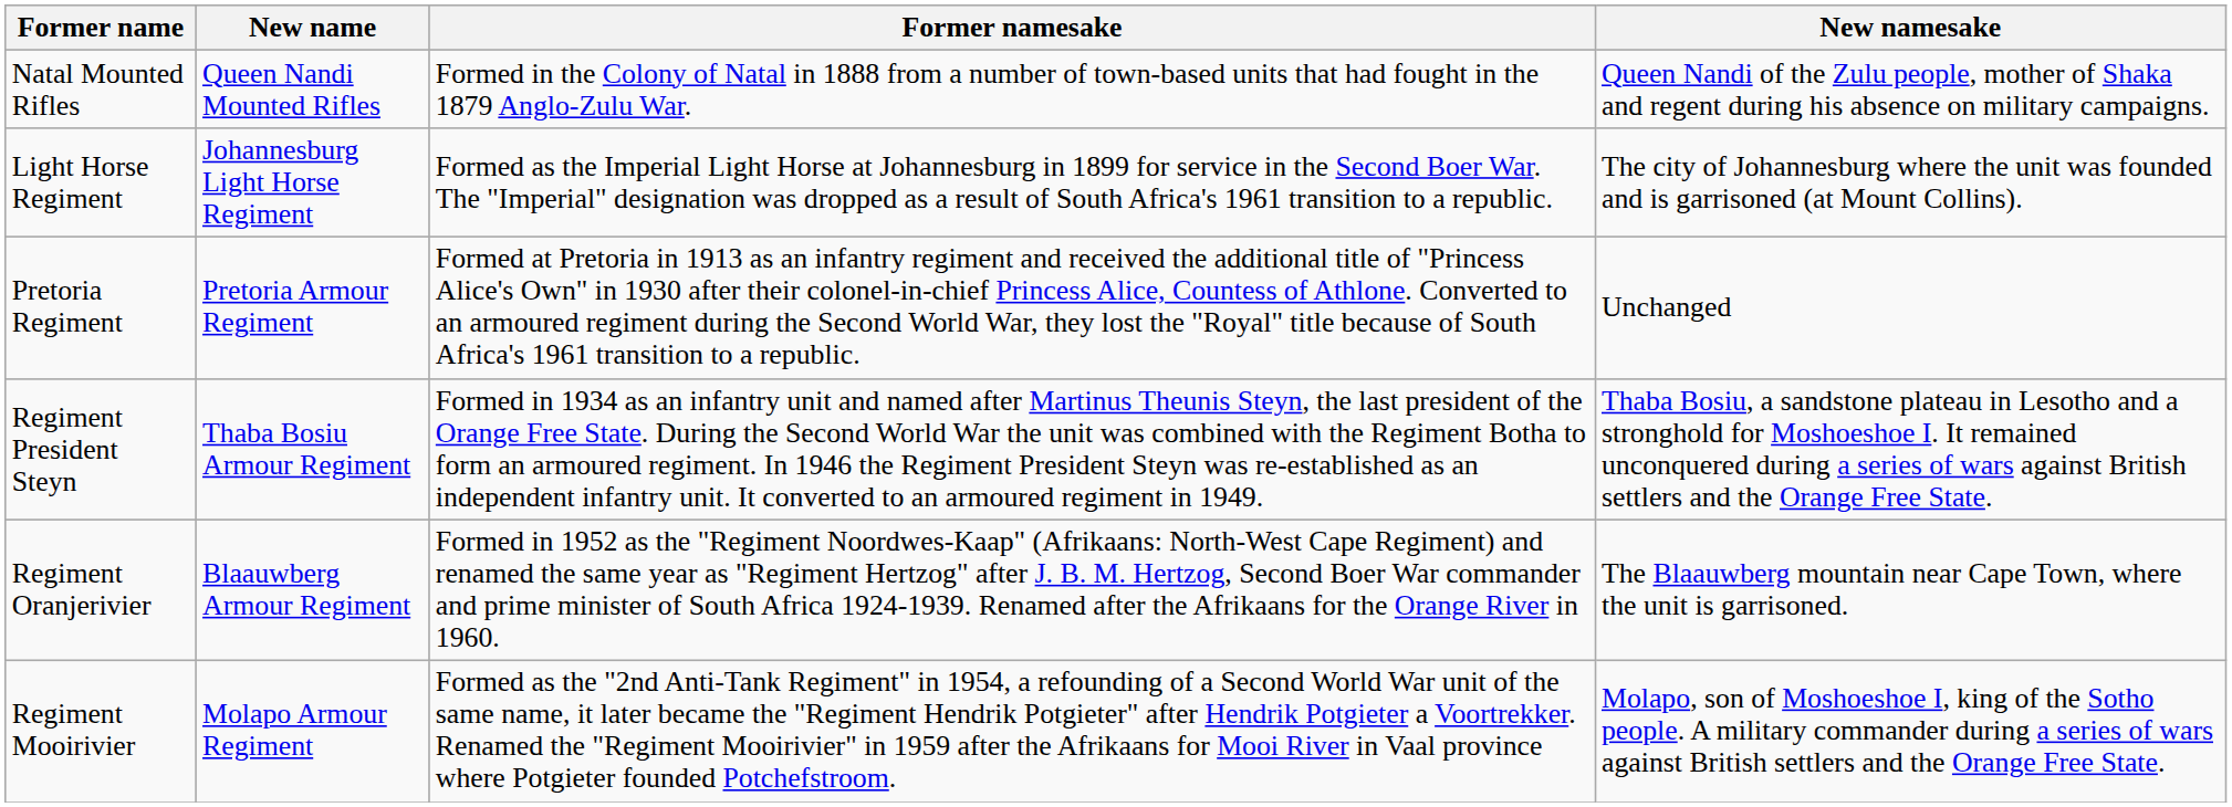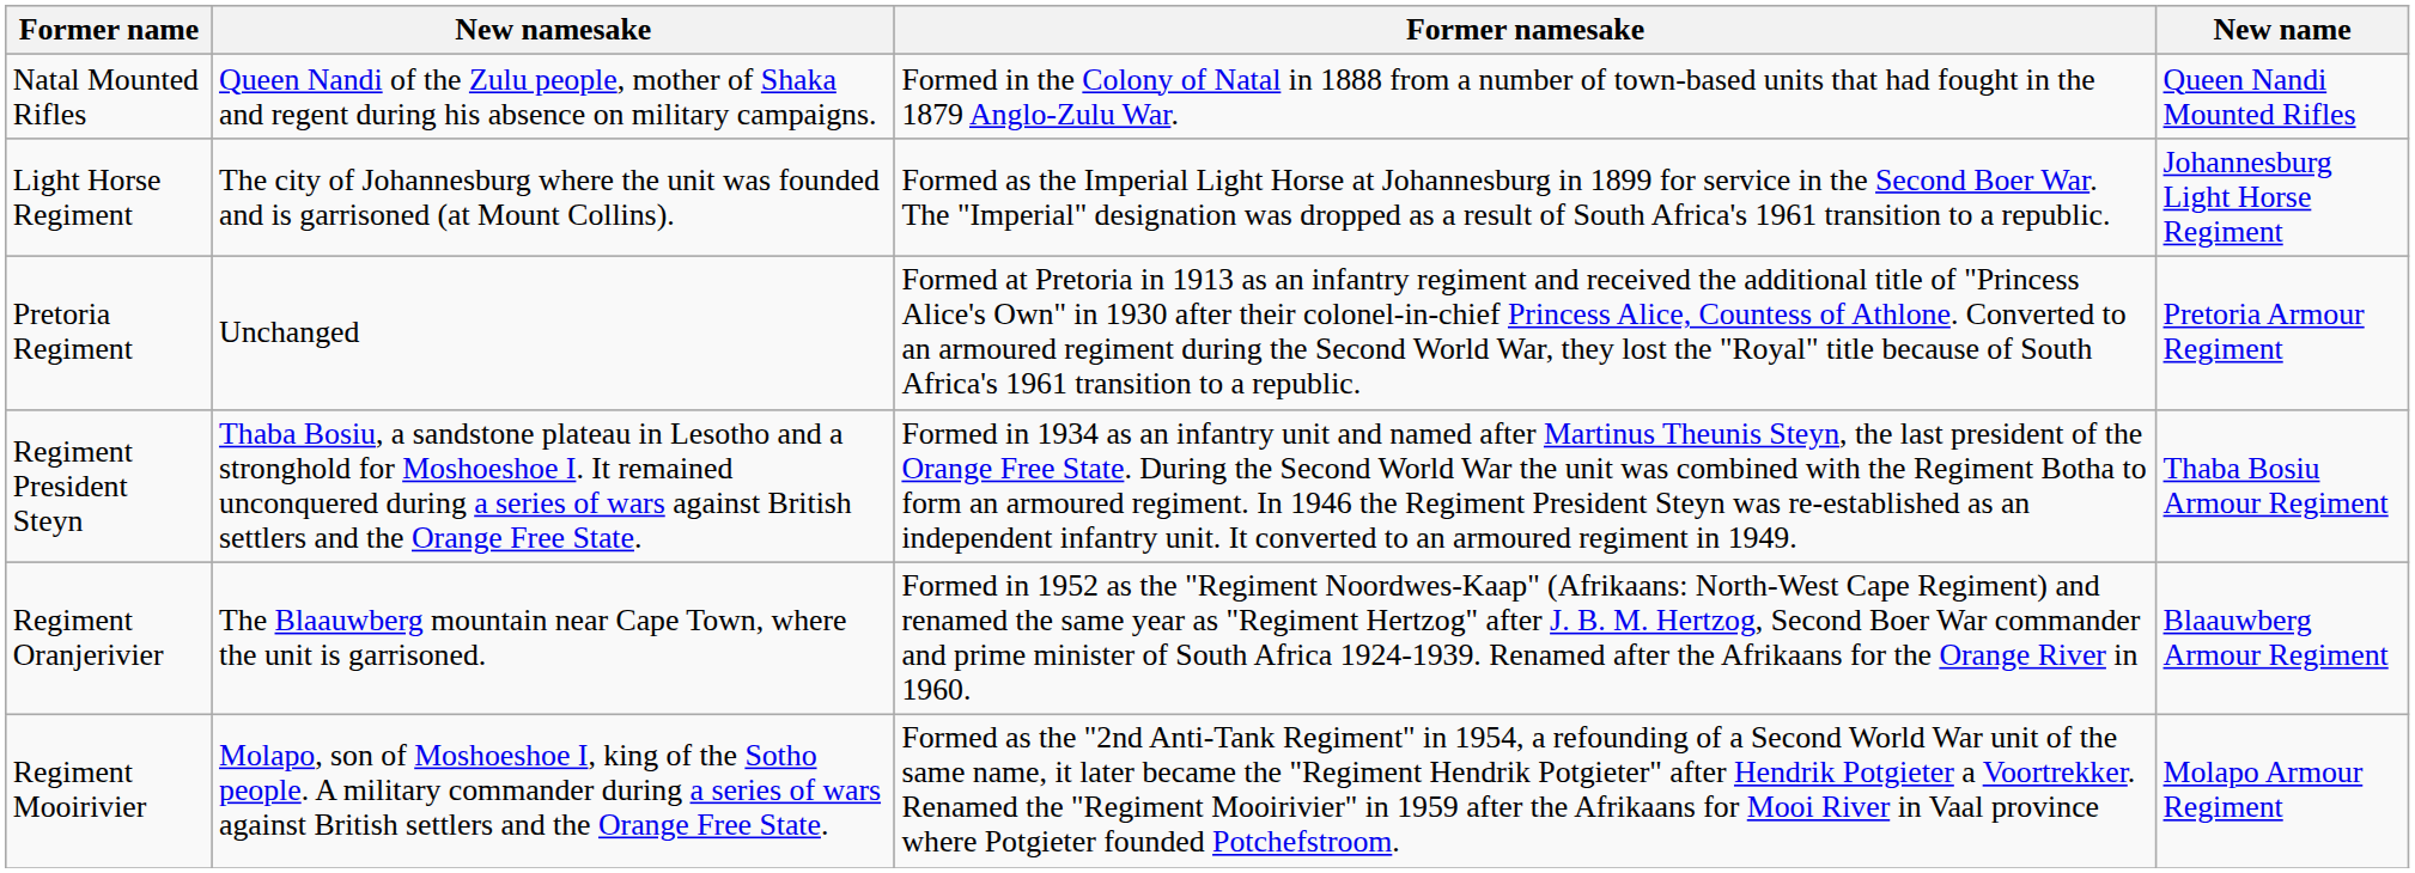columns swapped: New name <-> New namesake
